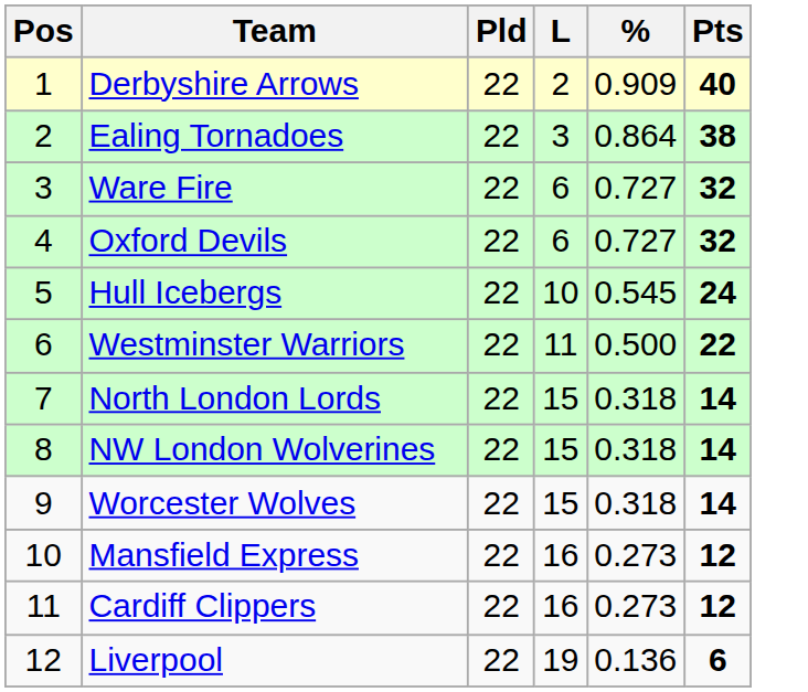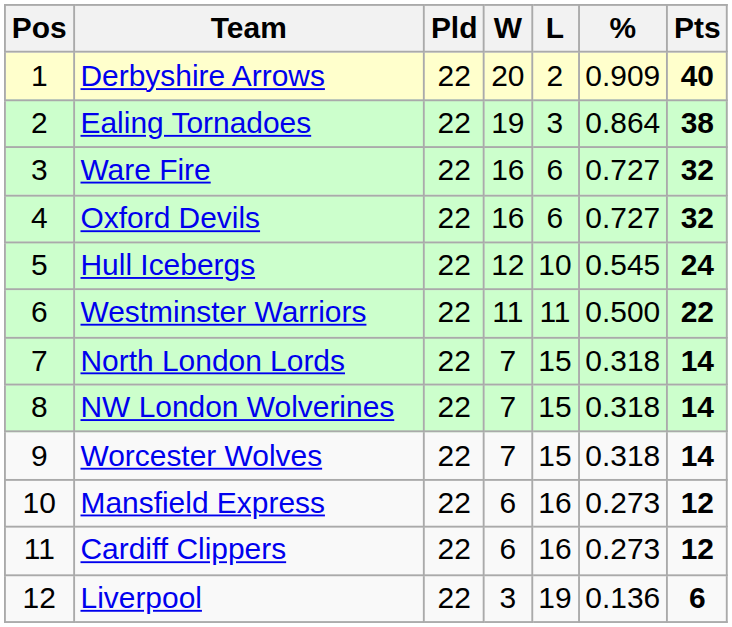+ column: W | 20 | 19 | 16 | 16 | 12 | 11 | 7 | 7 | 7 | 6 | 6 | 3
